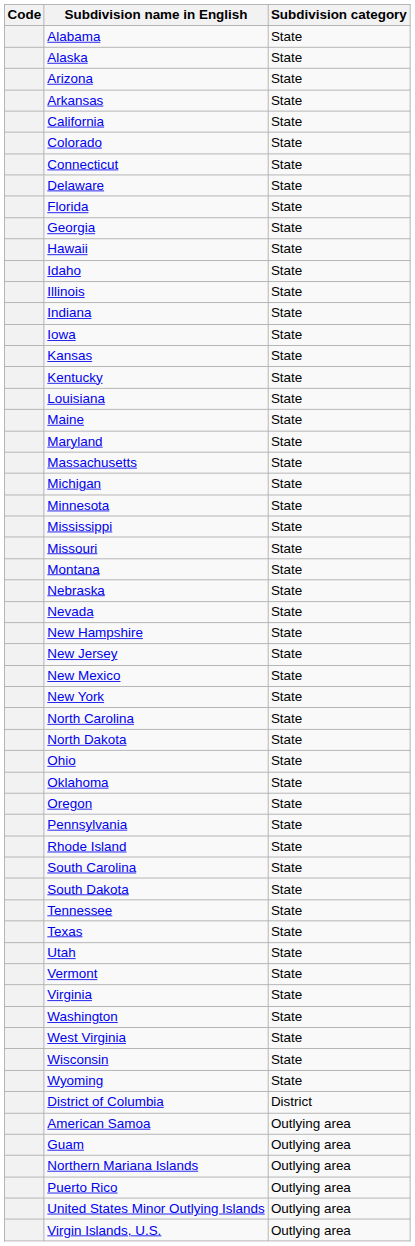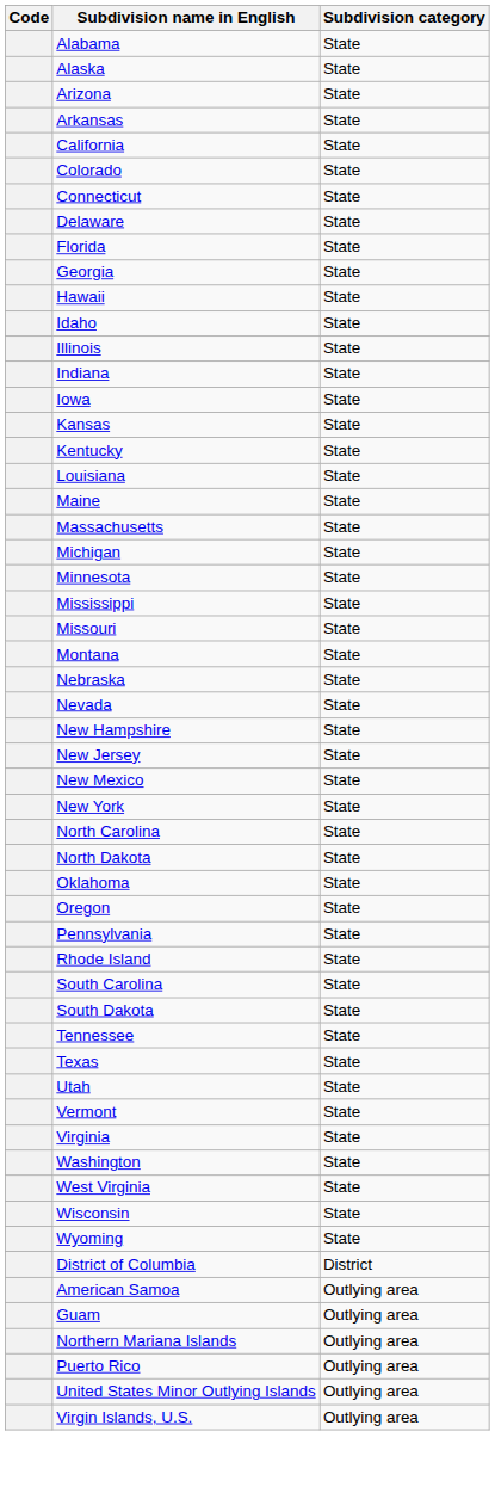- row: Maryland | State
- row: Ohio | State
